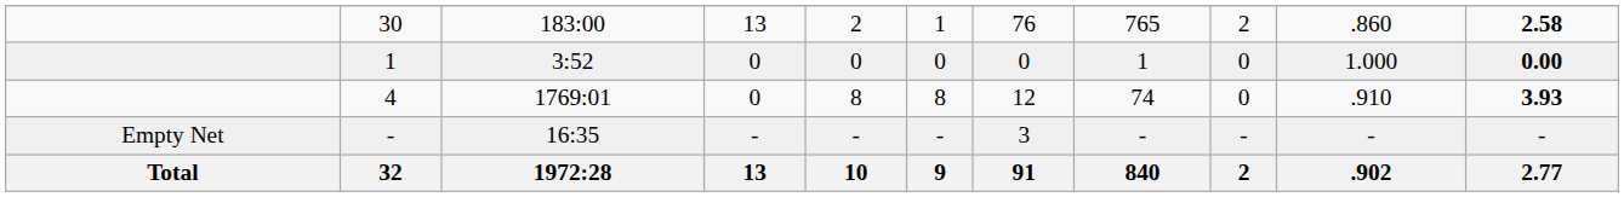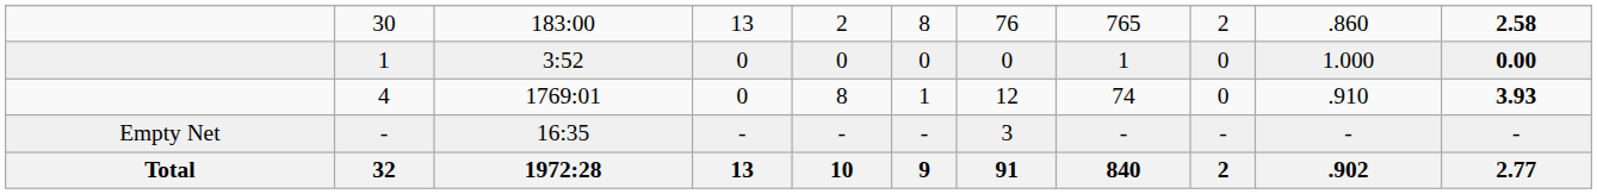30 | column 6: 1 -> 8
4 | column 6: 8 -> 1
